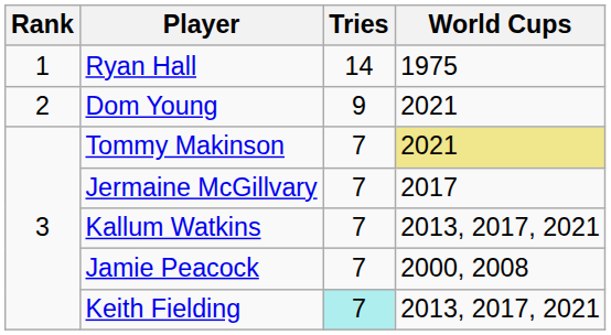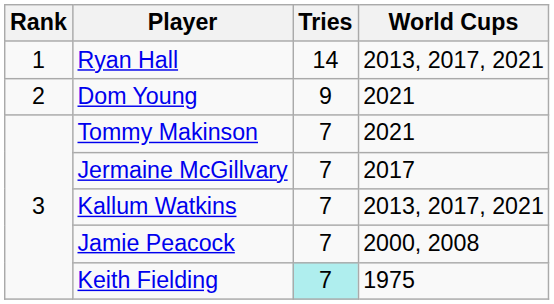Ryan Hall | World Cups: 1975 -> 2013, 2017, 2021
Tommy Makinson | World Cups: khaki background -> no background
Keith Fielding | World Cups: 2013, 2017, 2021 -> 1975
